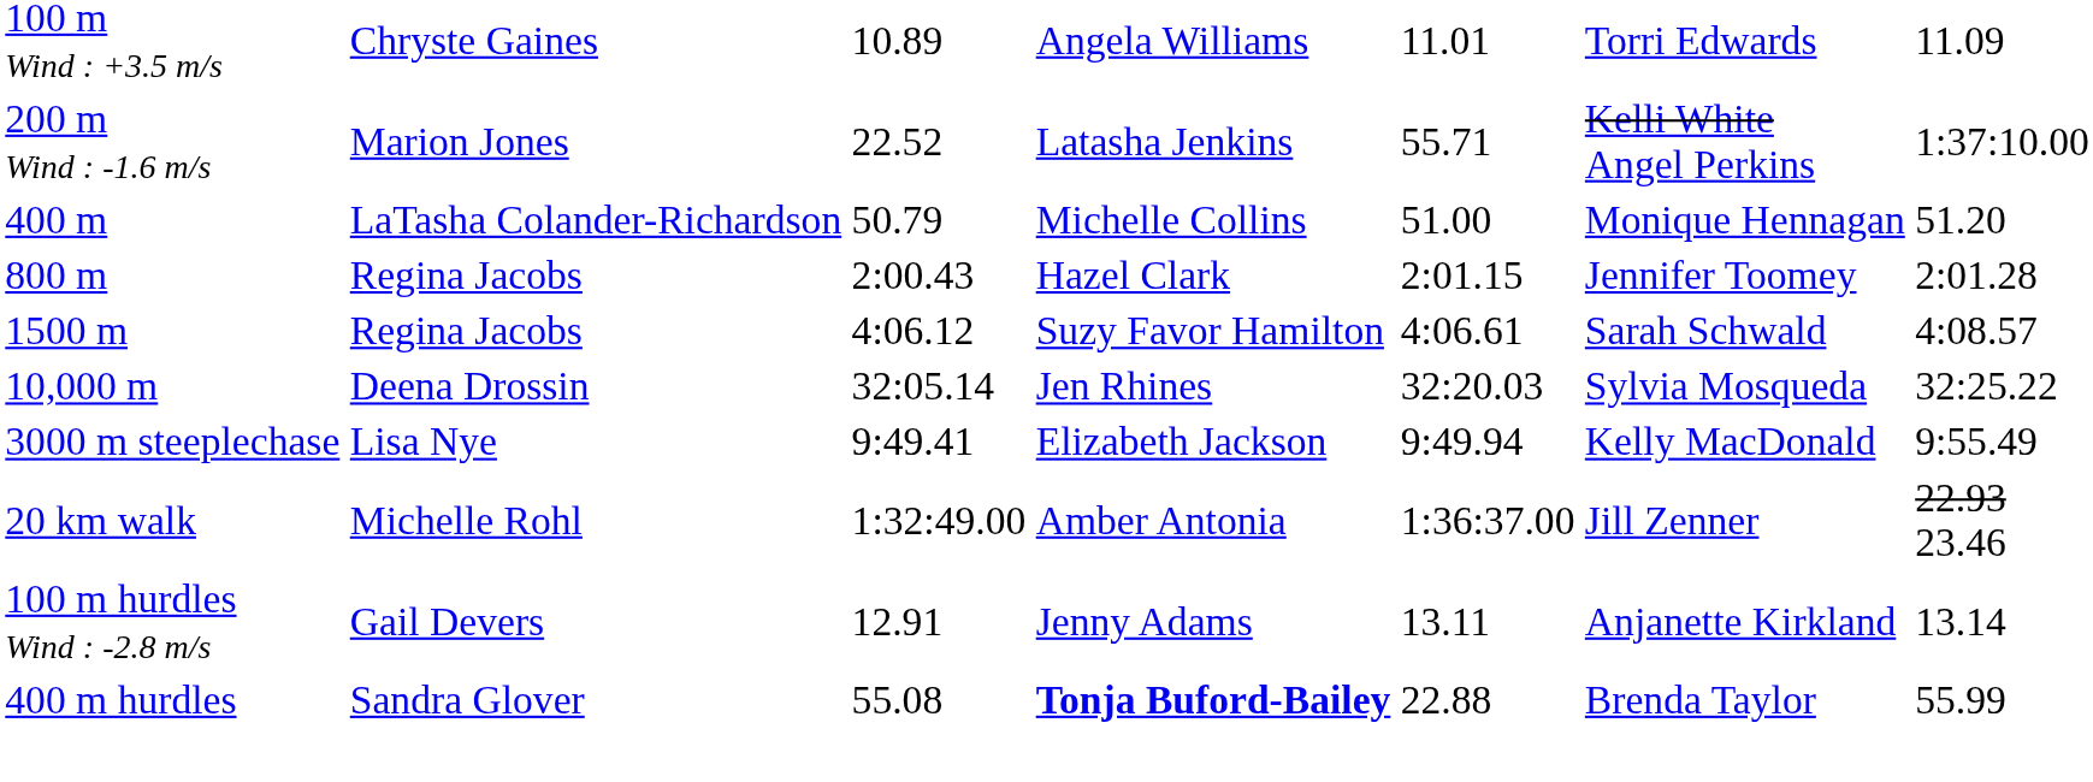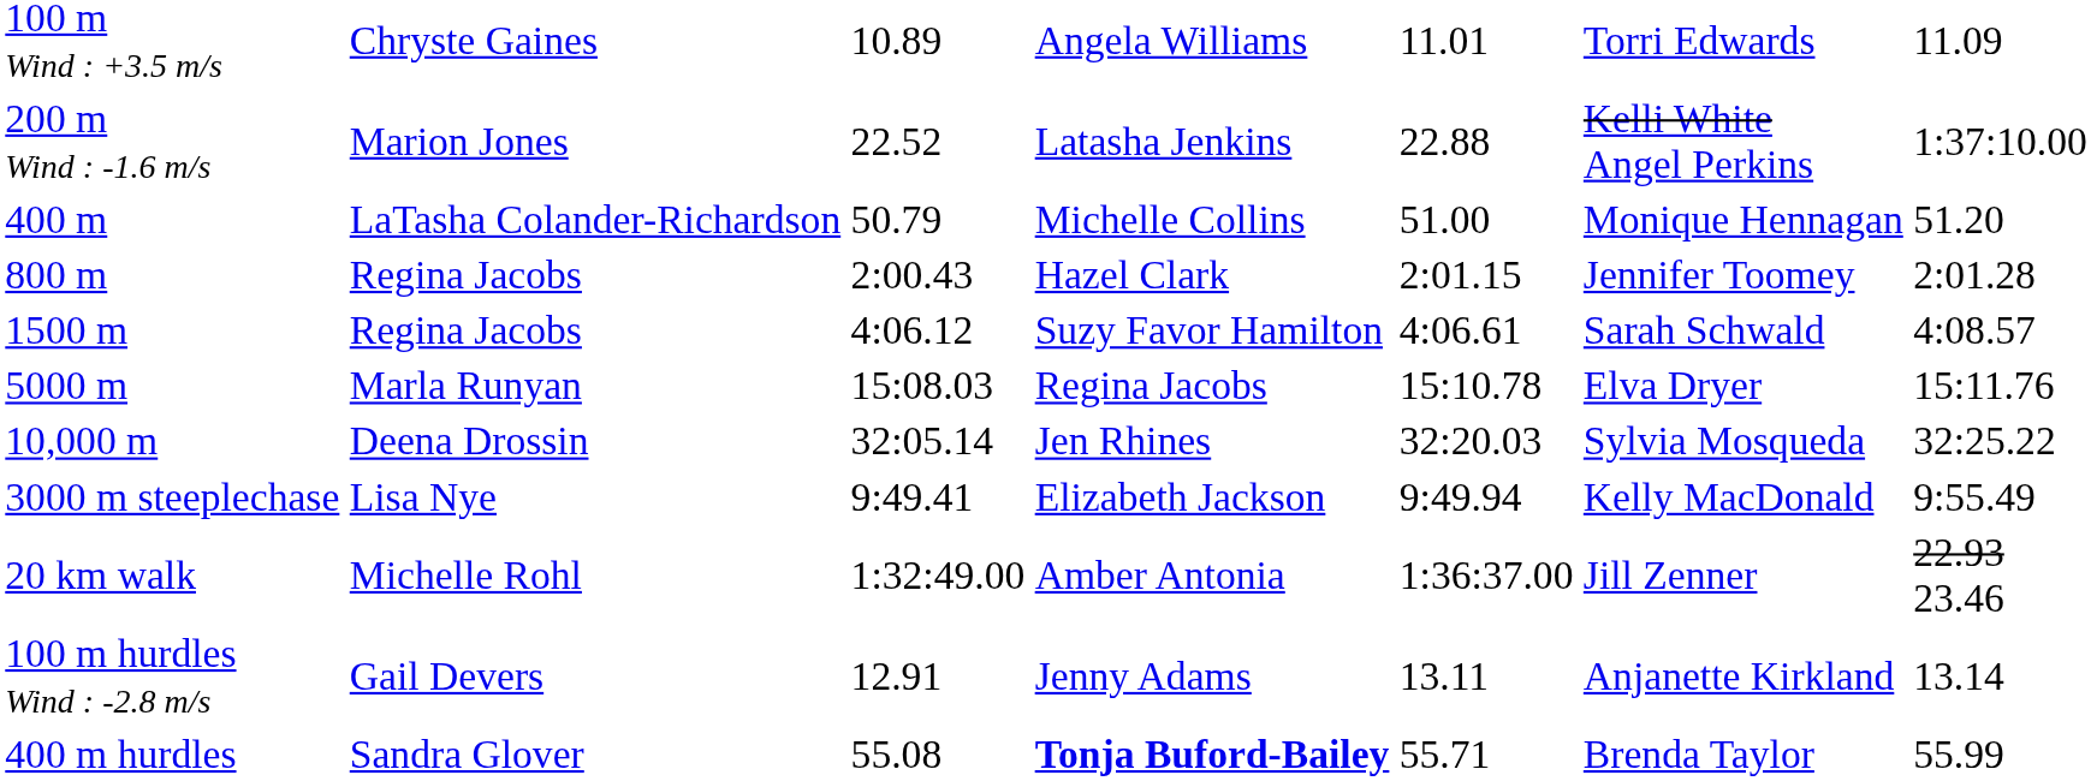200 m Wind : -1.6 m/s | column 5: 55.71 -> 22.88
+ row: 5000 m | Marla Runyan | 15:08.03 | Regina Jacobs | 15:10.78 | Elva Dryer | 15:11.76
400 m hurdles | column 5: 22.88 -> 55.71
